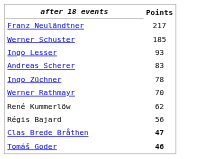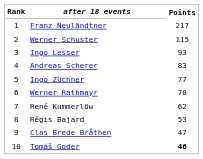+ column: Rank | 1 | 2 | 3 | 4 | 5 | 6 | 7 | 8 | 9 | 10
Werner Schuster | Points: 185 -> 115
Ingo Züchner | Points: 78 -> 77
Régis Bajard | Points: 56 -> 53
Clas Brede Bråthen | Points: bold -> normal
